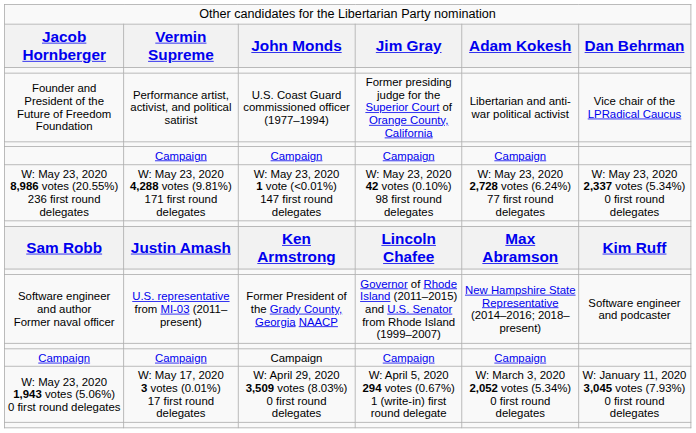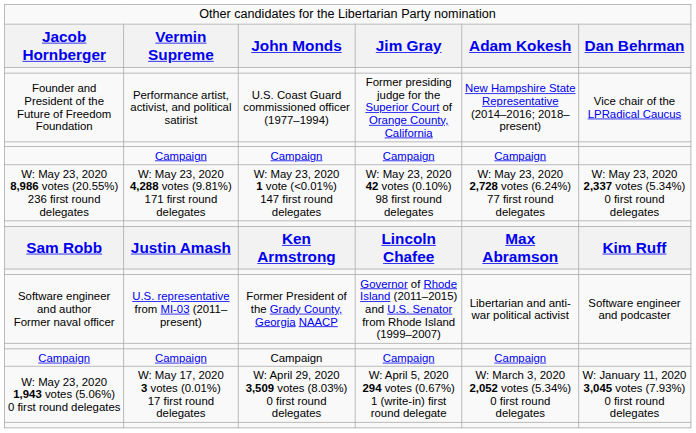Founder and President of the Future of Freedom Foundation | column 5: Libertarian and anti-war political activist -> New Hampshire State Representative (2014–2016; 2018–present)
Software engineer and author Former naval officer | column 5: New Hampshire State Representative (2014–2016; 2018–present) -> Libertarian and anti-war political activist
